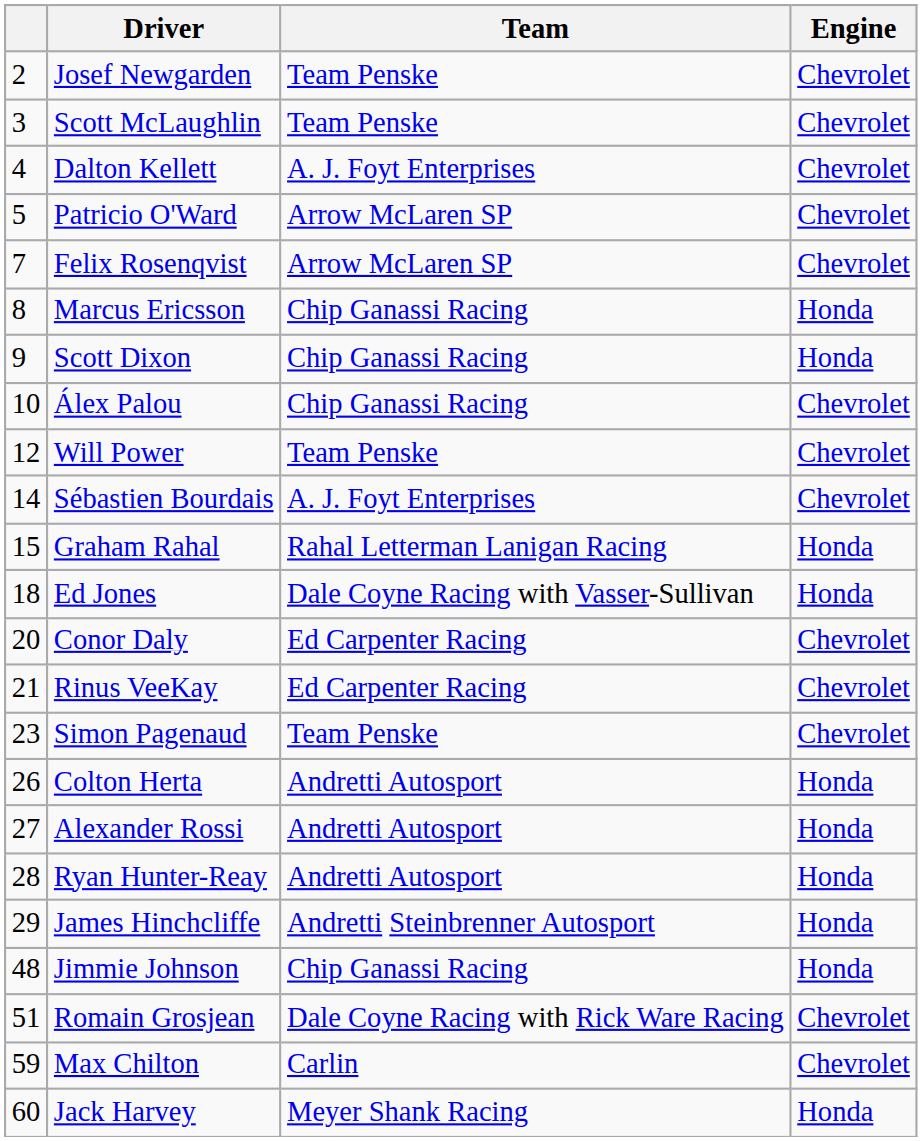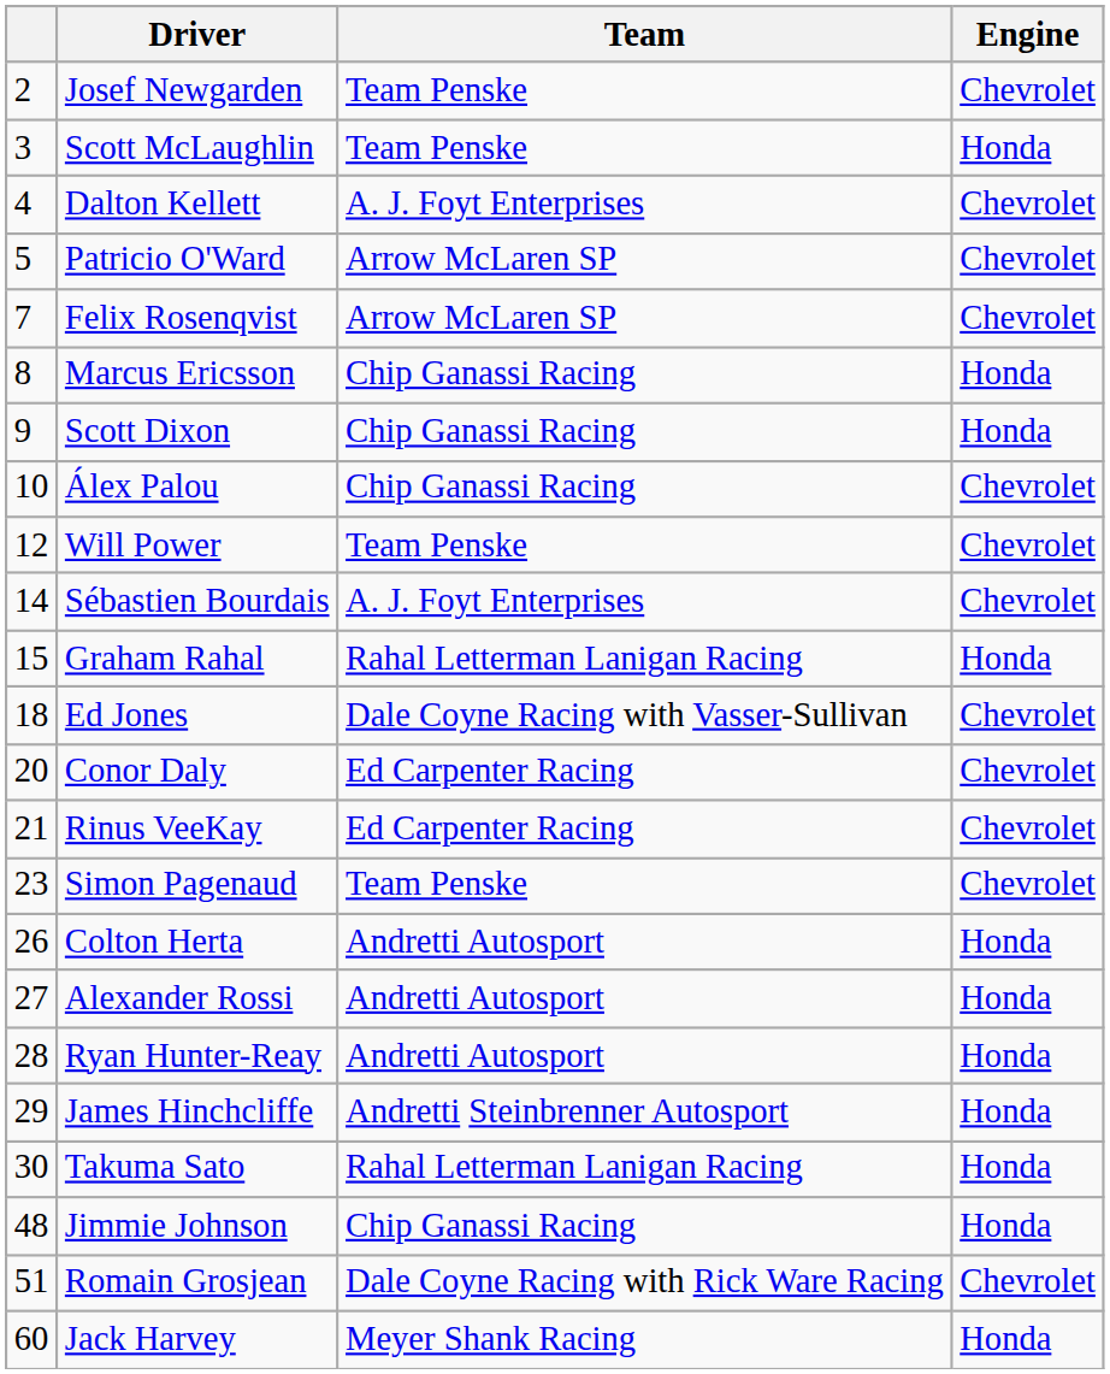Scott McLaughlin | Engine: Chevrolet -> Honda
Ed Jones | Engine: Honda -> Chevrolet
+ row: 30 | Takuma Sato | Rahal Letterman Lanigan Racing | Honda
- row: 59 | Max Chilton | Carlin | Chevrolet
